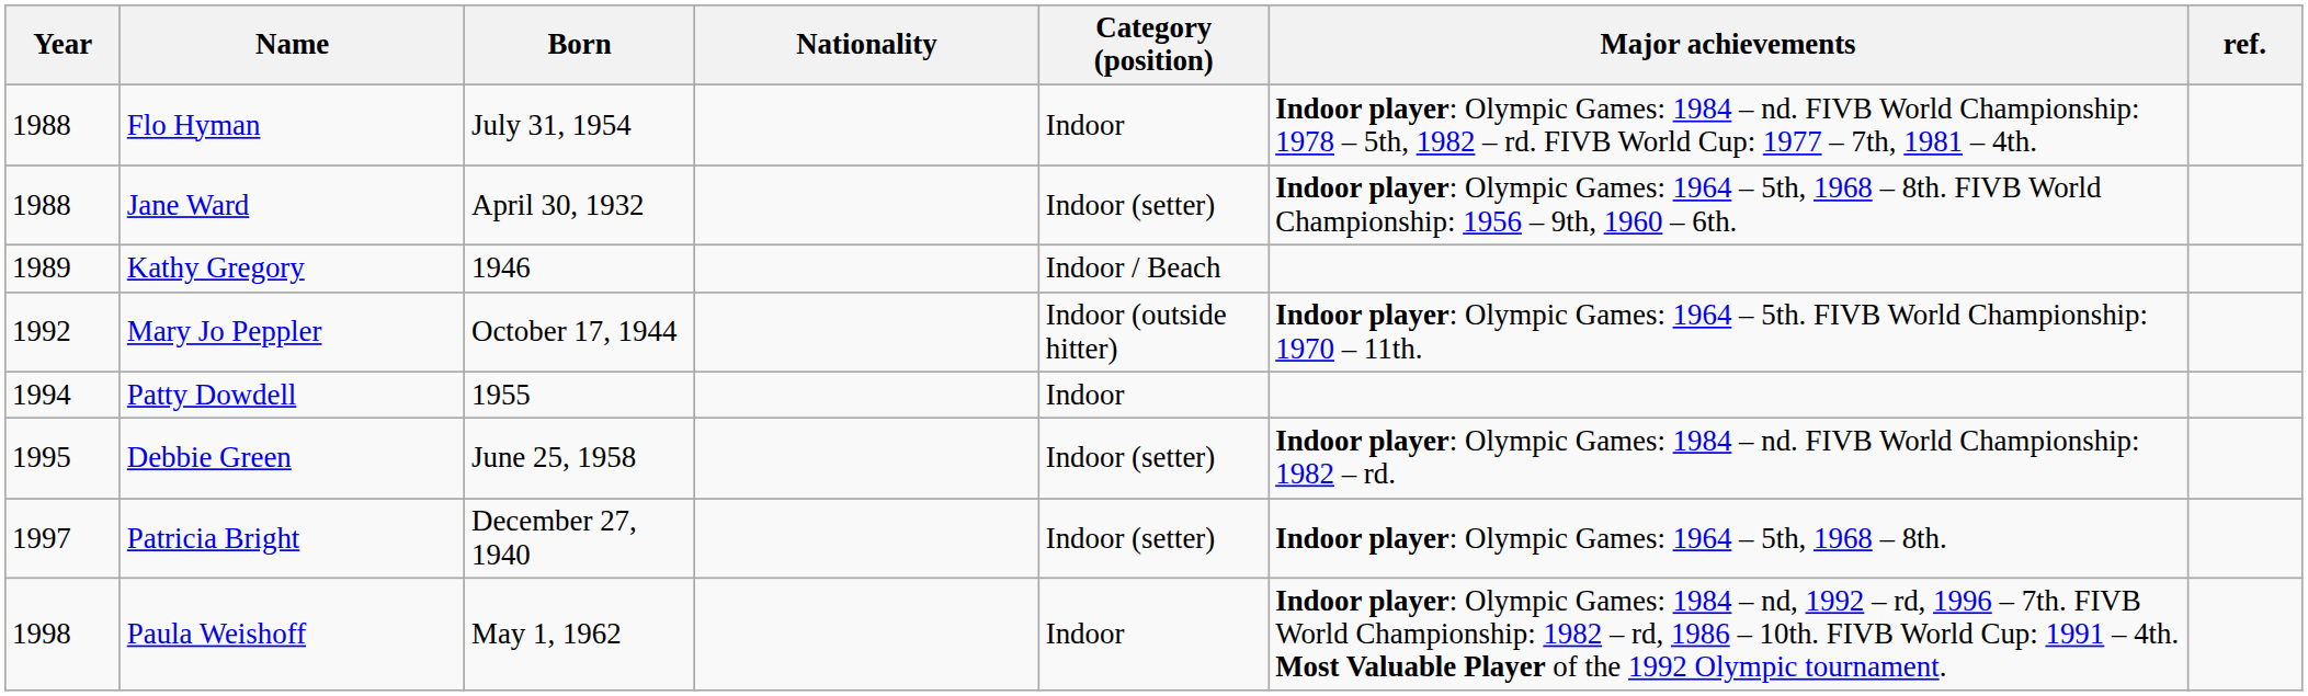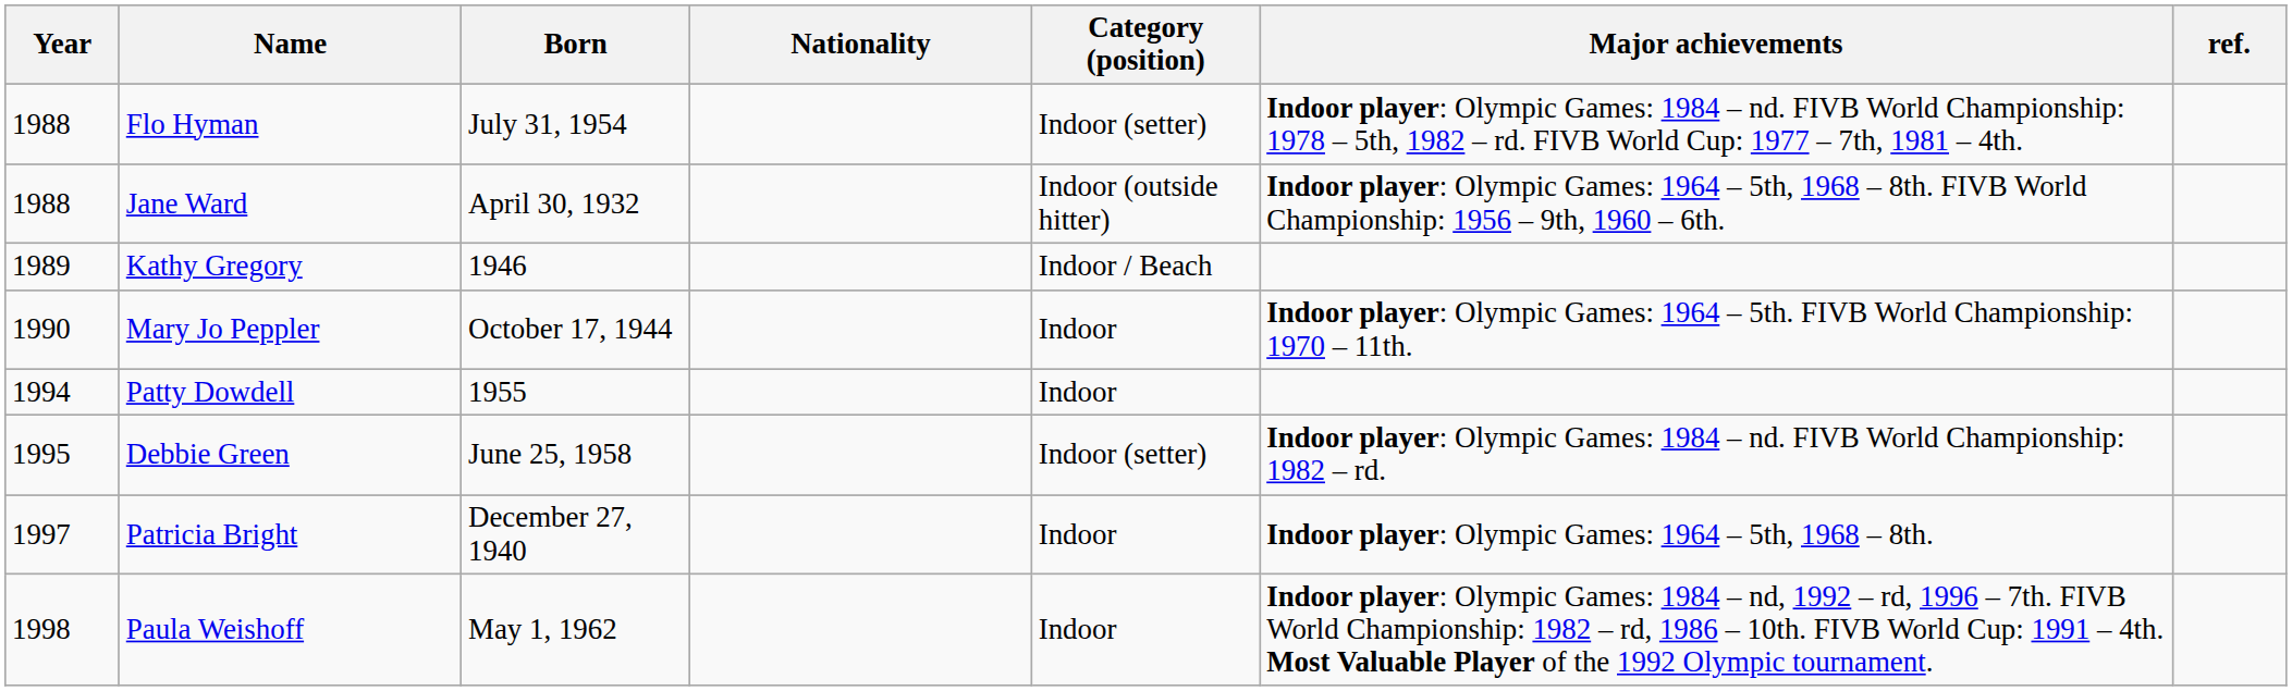Flo Hyman | Category (position): Indoor -> Indoor (setter)
Jane Ward | Category (position): Indoor (setter) -> Indoor (outside hitter)
Mary Jo Peppler | Year: 1992 -> 1990
Mary Jo Peppler | Category (position): Indoor (outside hitter) -> Indoor
Patricia Bright | Category (position): Indoor (setter) -> Indoor
